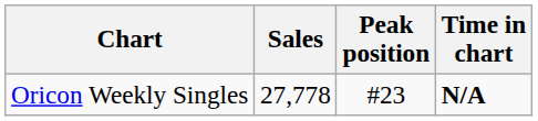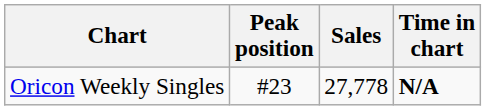columns swapped: Peak position <-> Sales
